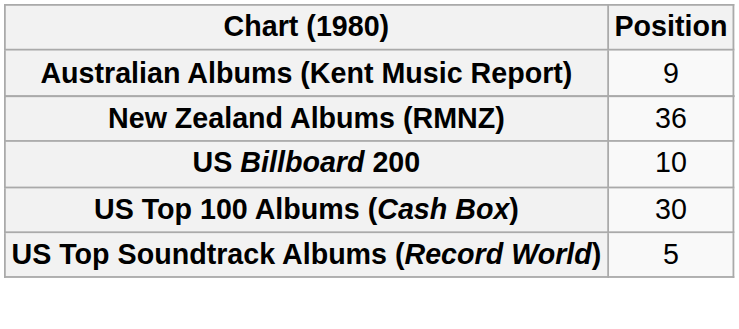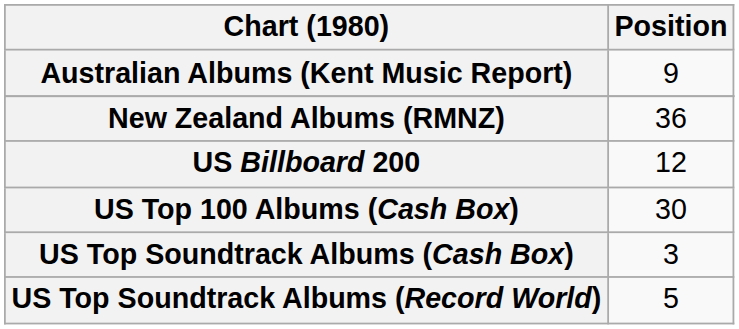US Billboard 200 | Position: 10 -> 12
+ row: US Top Soundtrack Albums (Cash Box) | 3
